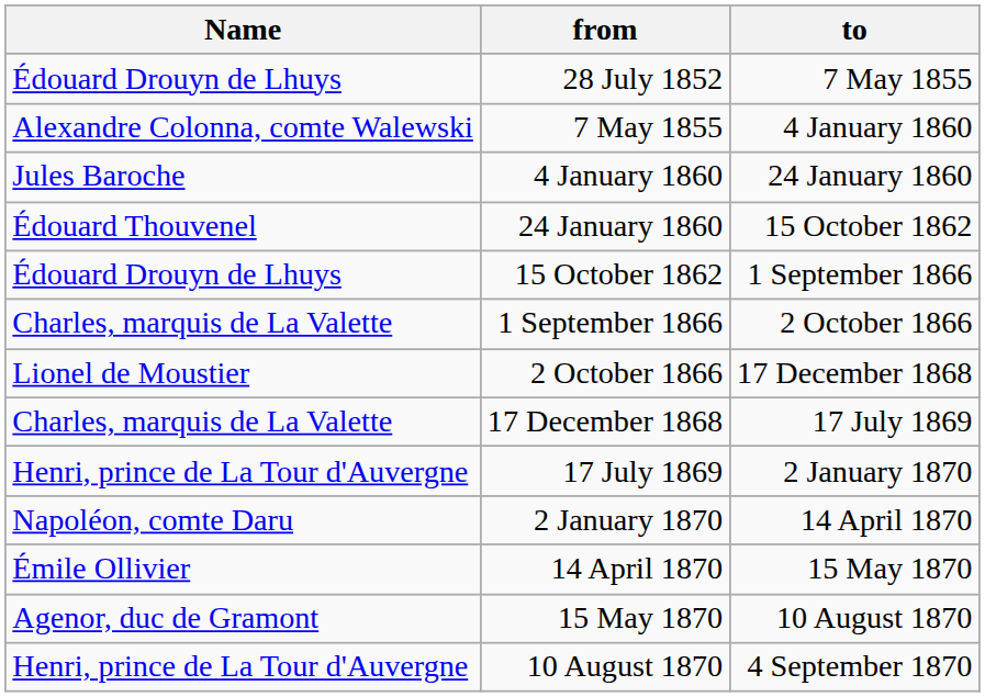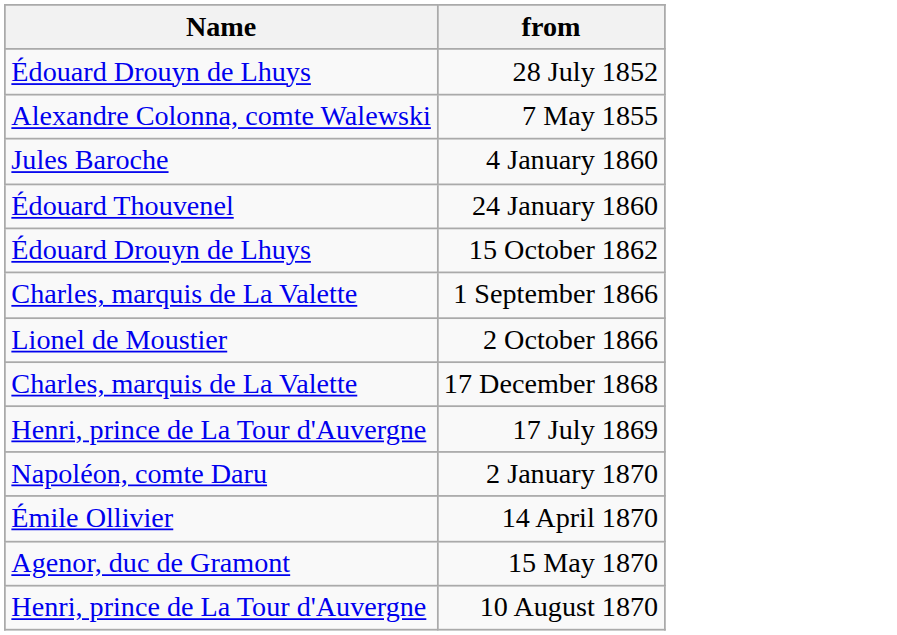- column: to | 7 May 1855 | 4 January 1860 | 24 January 1860 | 15 October 1862 | 1 September 1866 | 2 October 1866 | 17 December 1868 | 17 July 1869 | 2 January 1870 | 14 April 1870 | 15 May 1870 | 10 August 1870 | 4 September 1870
